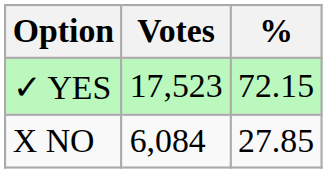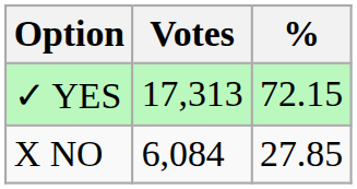✓ YES | Votes: 17,523 -> 17,313
